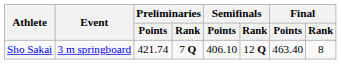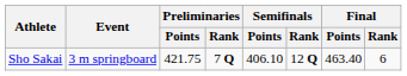Sho Sakai | Preliminaries / Points: 421.74 -> 421.75
Sho Sakai | Final / Rank: 8 -> 6
